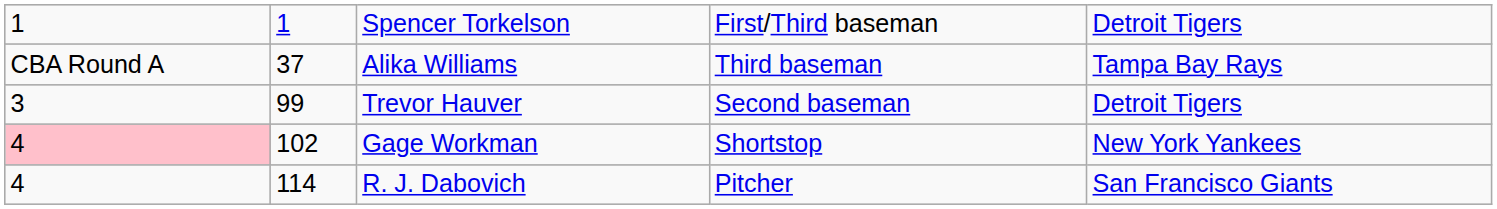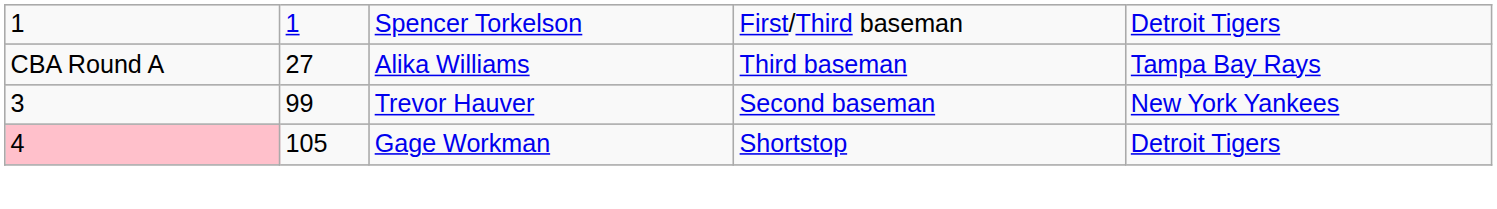Alika Williams | column 2: 37 -> 27
Trevor Hauver | column 5: Detroit Tigers -> New York Yankees
Gage Workman | column 2: 102 -> 105
Gage Workman | column 5: New York Yankees -> Detroit Tigers
- row: 4 | 114 | R. J. Dabovich | Pitcher | San Francisco Giants
